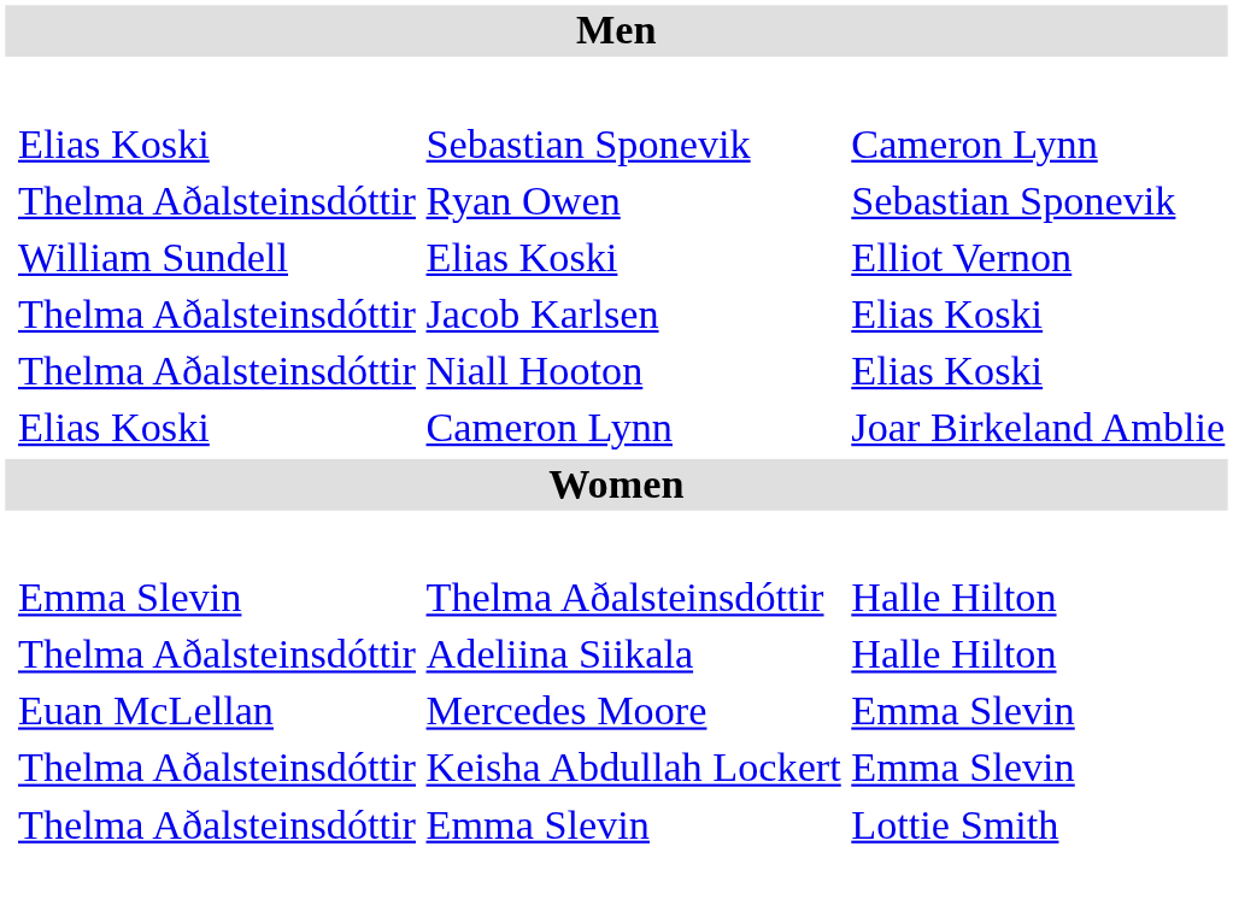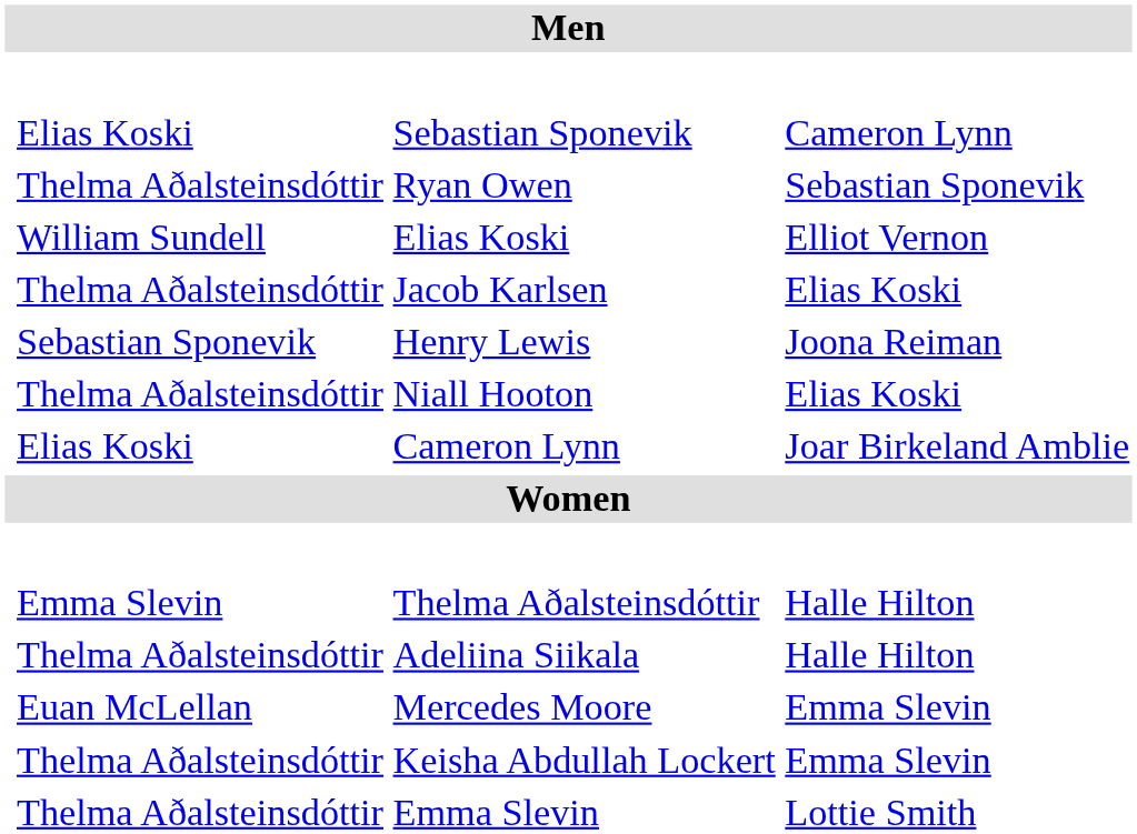+ row: Sebastian Sponevik | Henry Lewis | Joona Reiman
